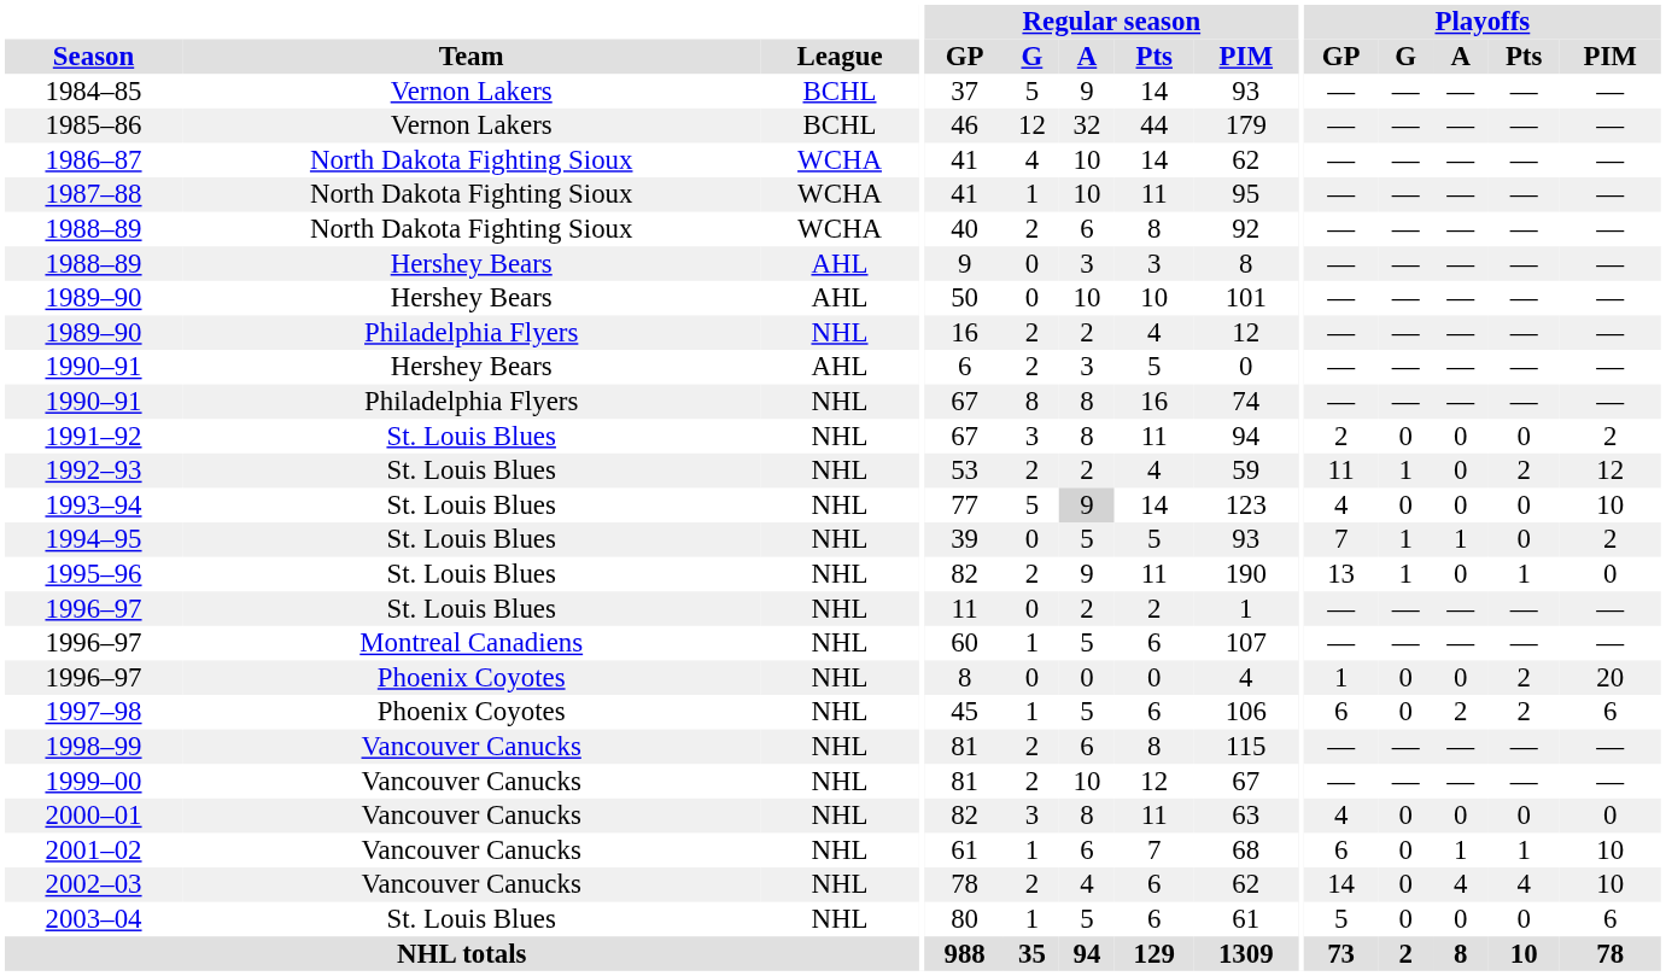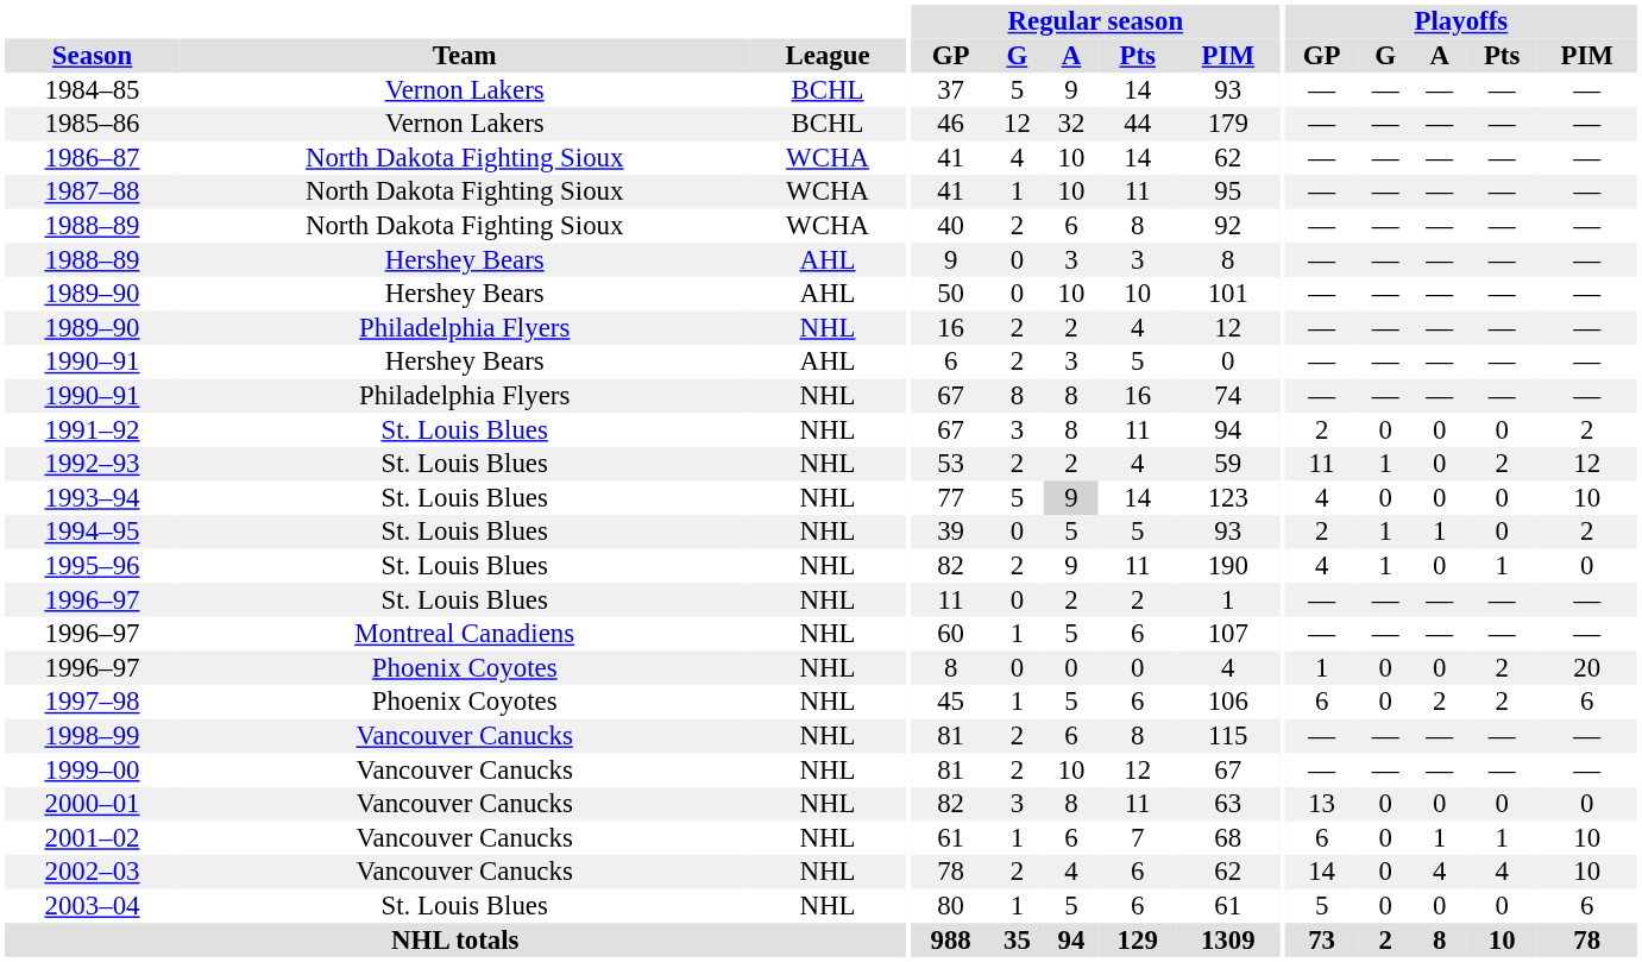1994–95 | Playoffs / GP: 7 -> 2
1995–96 | Playoffs / GP: 13 -> 4
2000–01 | Playoffs / GP: 4 -> 13
